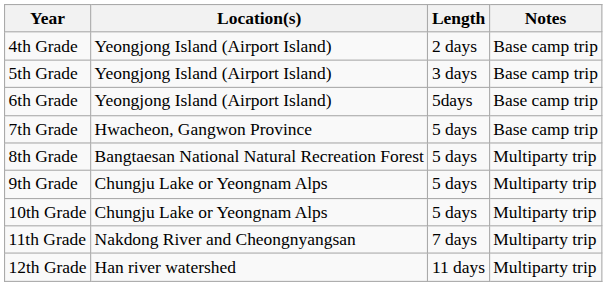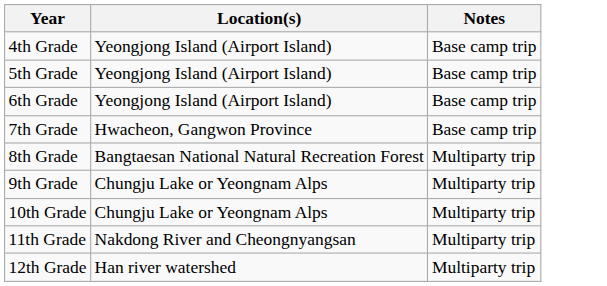- column: Length | 2 days | 3 days | 5days | 5 days | 5 days | 5 days | 5 days | 7 days | 11 days
